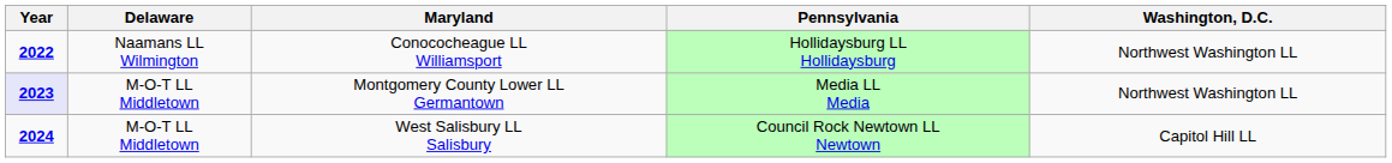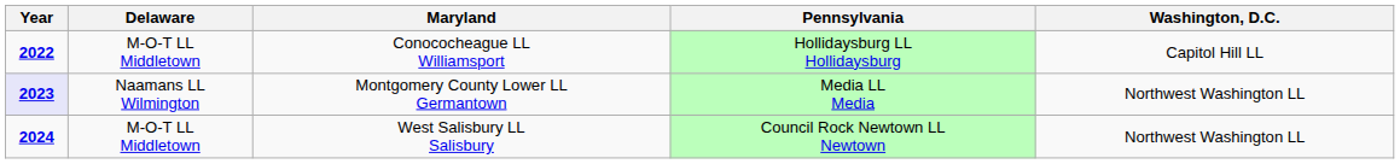Conococheague LL Williamsport | Delaware: Naamans LL Wilmington -> M-O-T LL Middletown
Conococheague LL Williamsport | Washington, D.C.: Northwest Washington LL -> Capitol Hill LL
Montgomery County Lower LL Germantown | Delaware: M-O-T LL Middletown -> Naamans LL Wilmington
West Salisbury LL Salisbury | Washington, D.C.: Capitol Hill LL -> Northwest Washington LL
